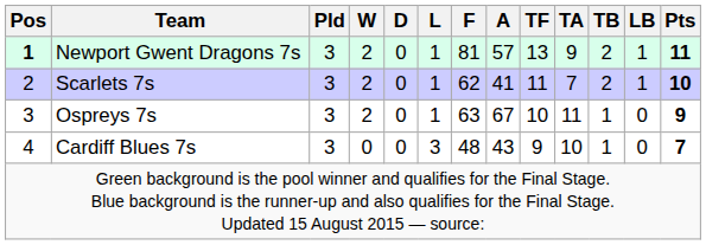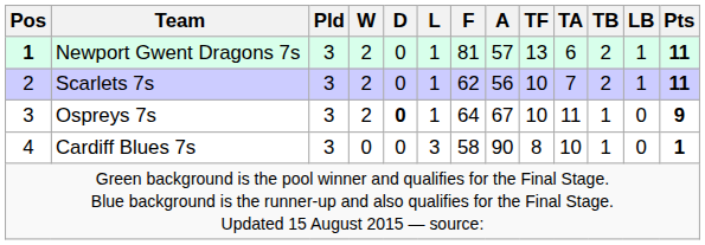Newport Gwent Dragons 7s | TA: 9 -> 6
Scarlets 7s | A: 41 -> 56
Scarlets 7s | TF: 11 -> 10
Scarlets 7s | Pts: 10 -> 11
Ospreys 7s | D: normal -> bold
Ospreys 7s | F: 63 -> 64
Cardiff Blues 7s | F: 48 -> 58
Cardiff Blues 7s | A: 43 -> 90
Cardiff Blues 7s | TF: 9 -> 8
Cardiff Blues 7s | Pts: 7 -> 1
